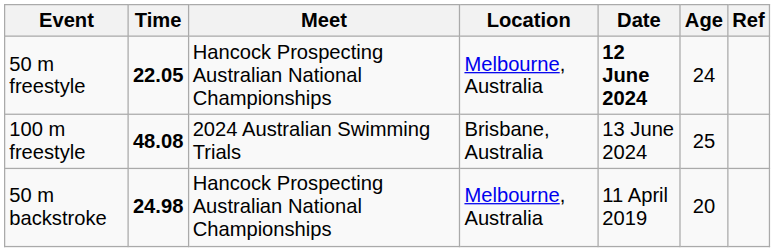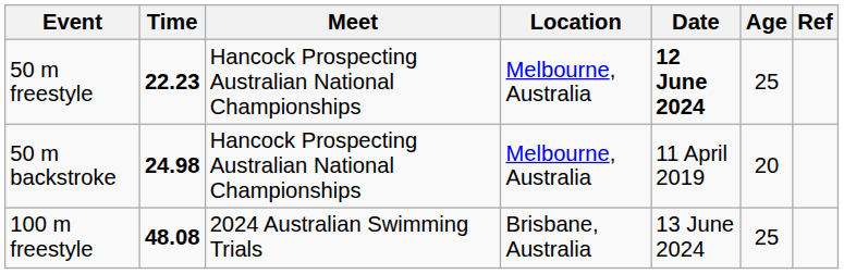50 m freestyle | Time: 22.05 -> 22.23
50 m freestyle | Age: 24 -> 25
rows swapped: 100 m freestyle <-> 50 m backstroke
